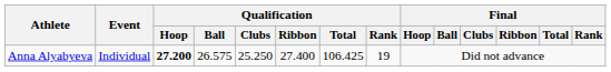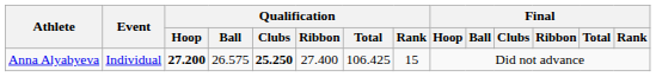Anna Alyabyeva | Qualification / Clubs: normal -> bold
Anna Alyabyeva | Qualification / Rank: 19 -> 15
